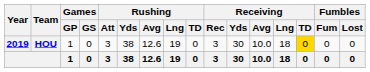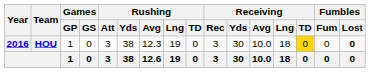HOU | Year: 2019 -> 2016
HOU | Rushing / Avg: 12.6 -> 12.3
HOU | Fumbles / Lost: normal -> bold
